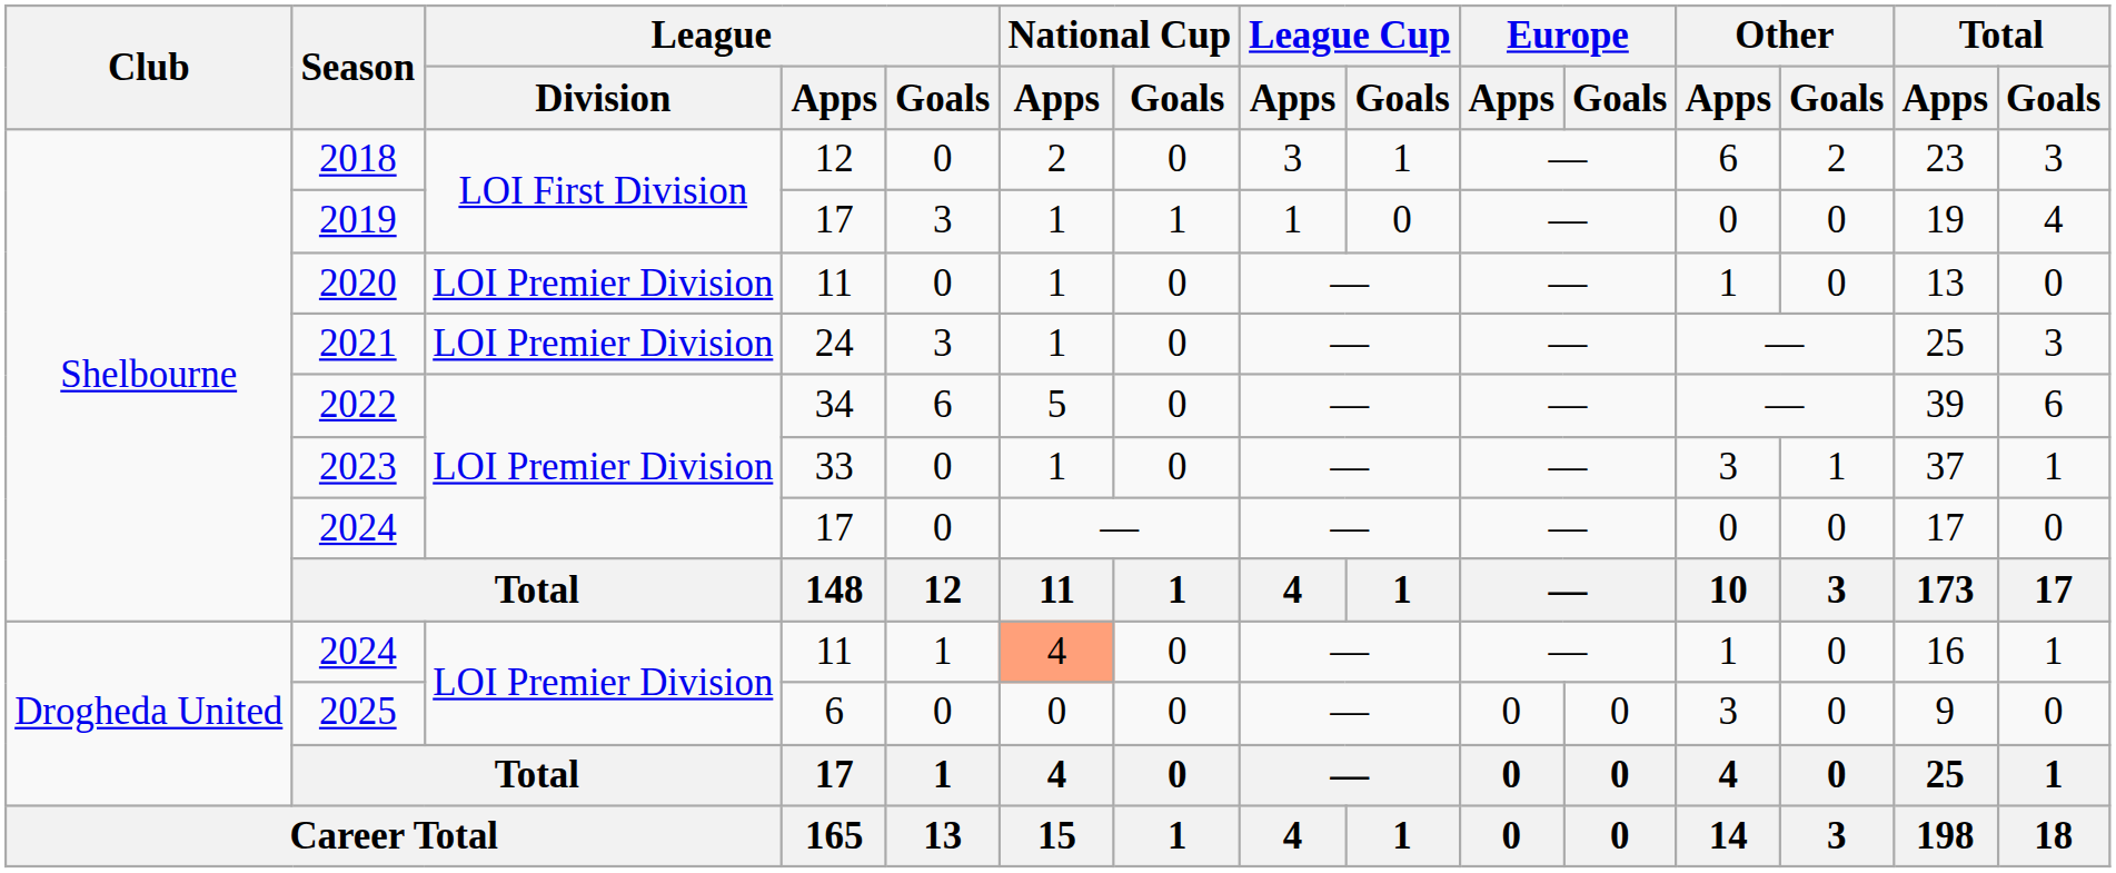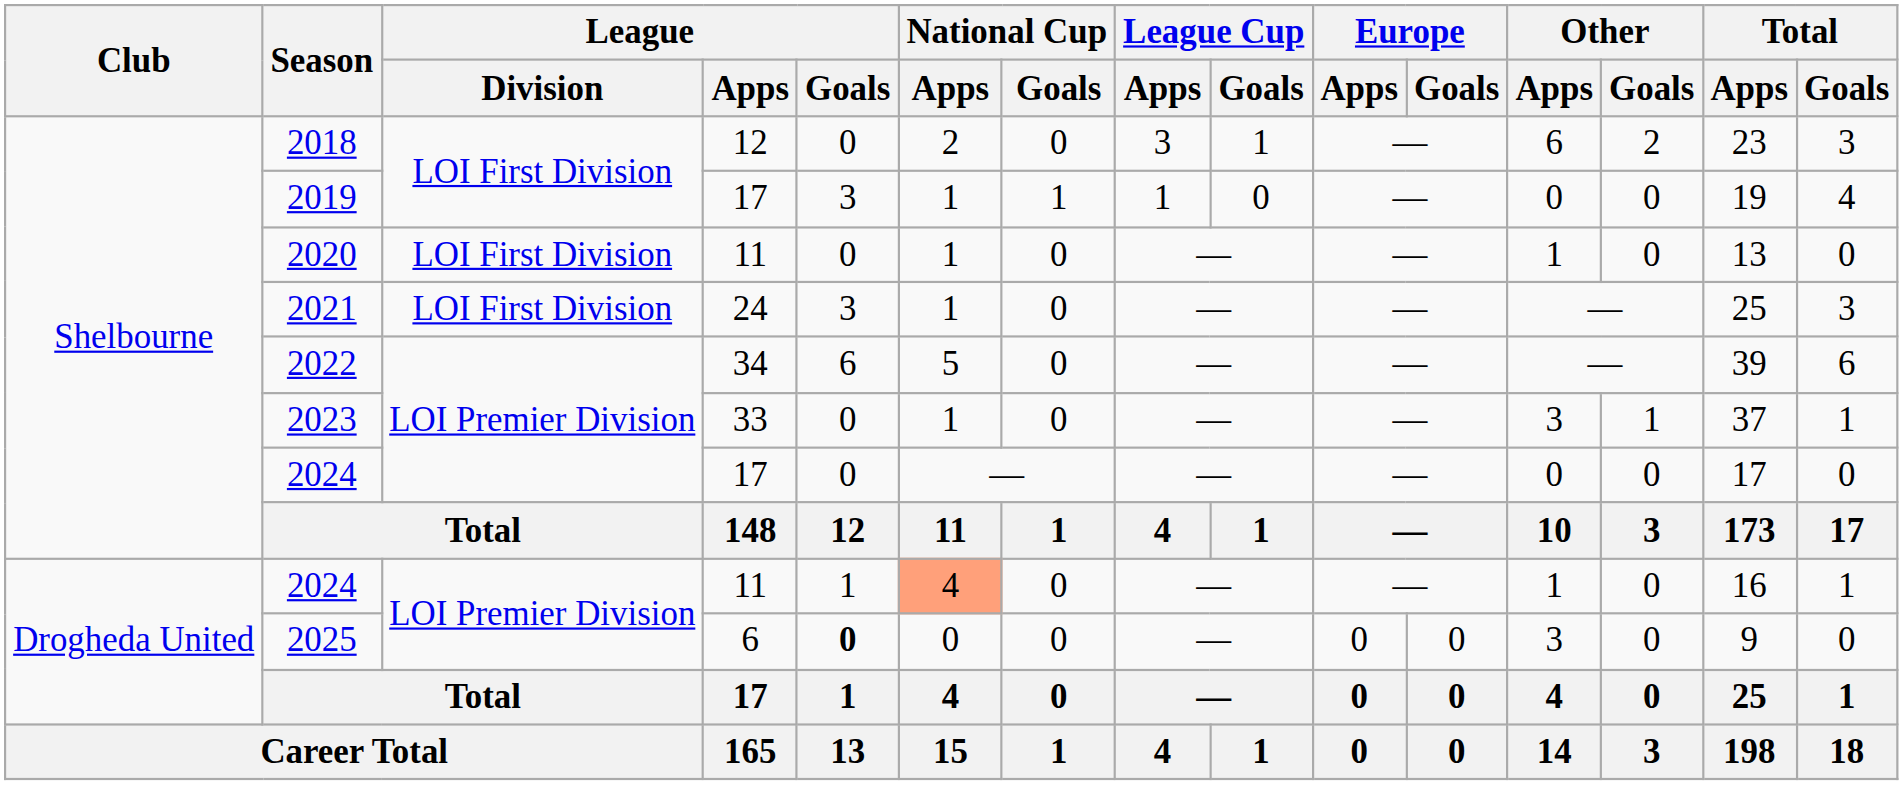2020 | League / Division: LOI Premier Division -> LOI First Division
2021 | League / Division: LOI Premier Division -> LOI First Division
2025 | League / Goals: normal -> bold
